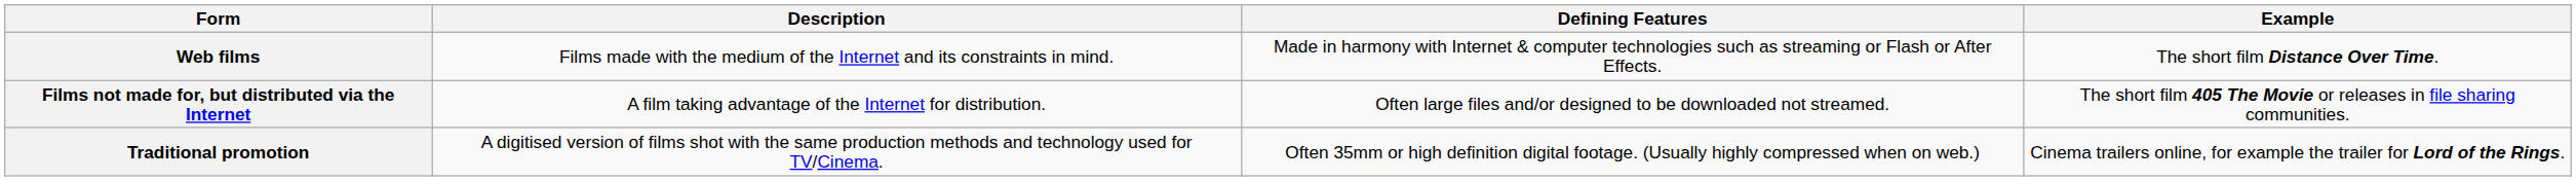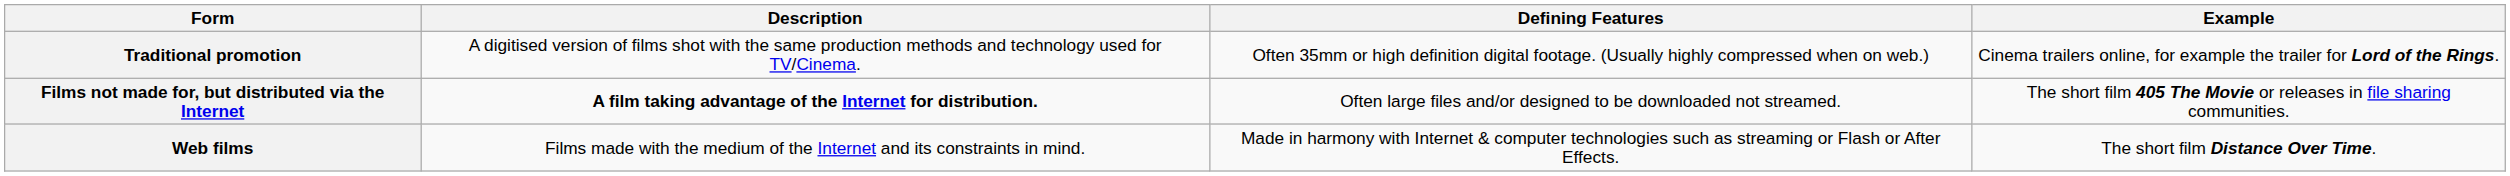rows swapped: Traditional promotion <-> Web films
Films not made for, but distributed via the Internet | Description: normal -> bold
